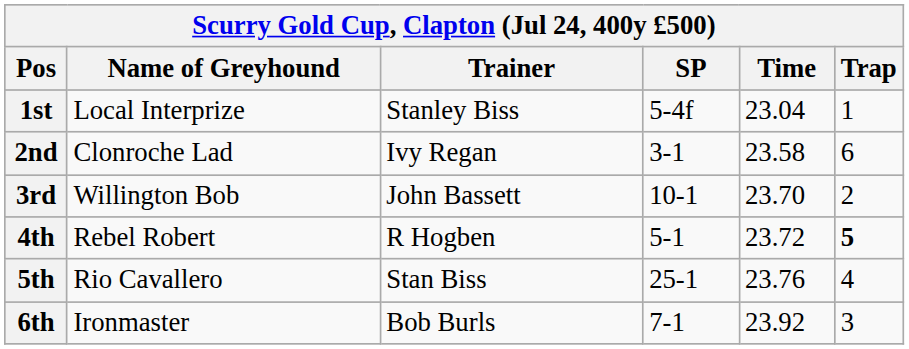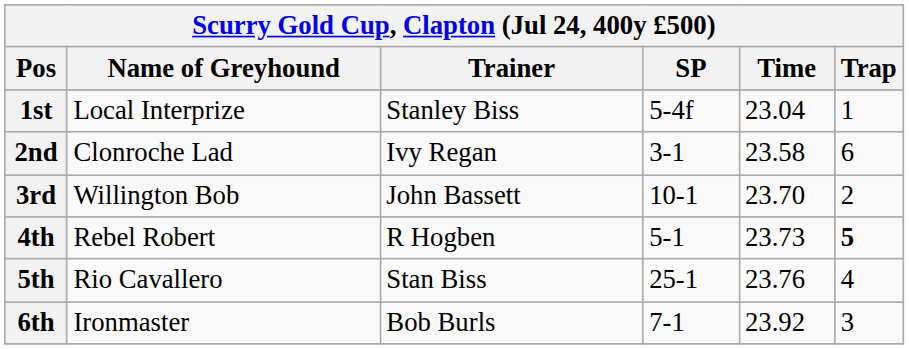4th | Time: 23.72 -> 23.73
